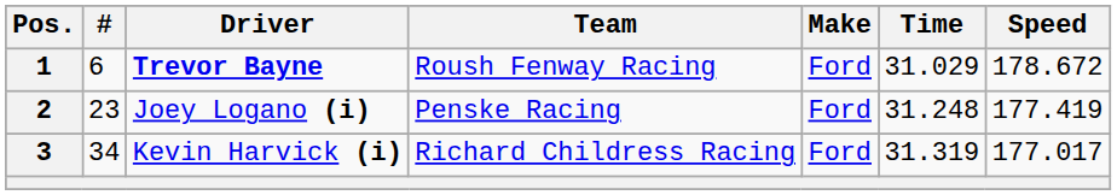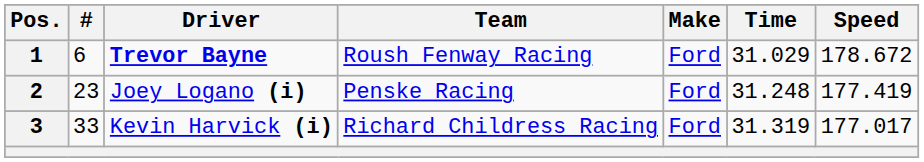3 | #: 34 -> 33
